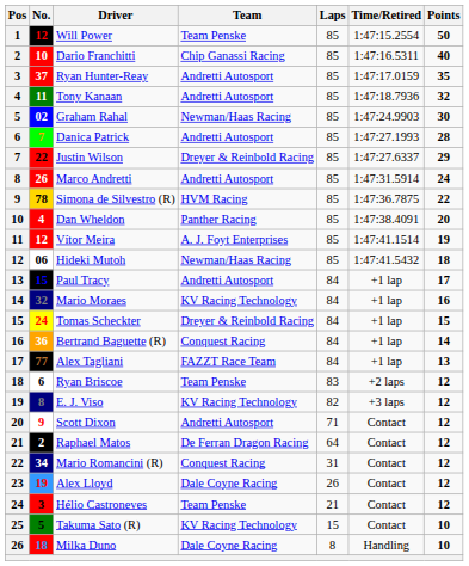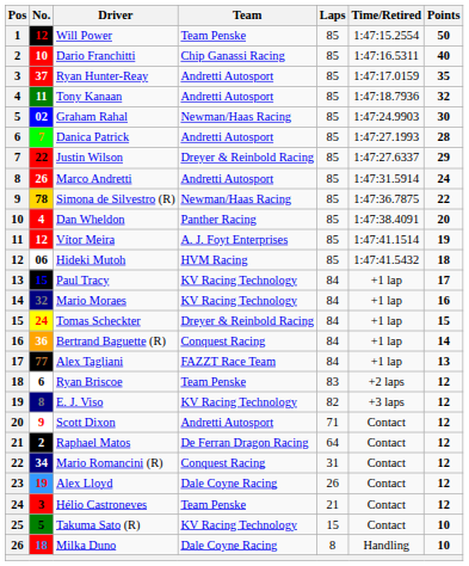Simona de Silvestro (R) | Team: HVM Racing -> Newman/Haas Racing
Hideki Mutoh | Team: Newman/Haas Racing -> HVM Racing
Paul Tracy | Team: Andretti Autosport -> KV Racing Technology
